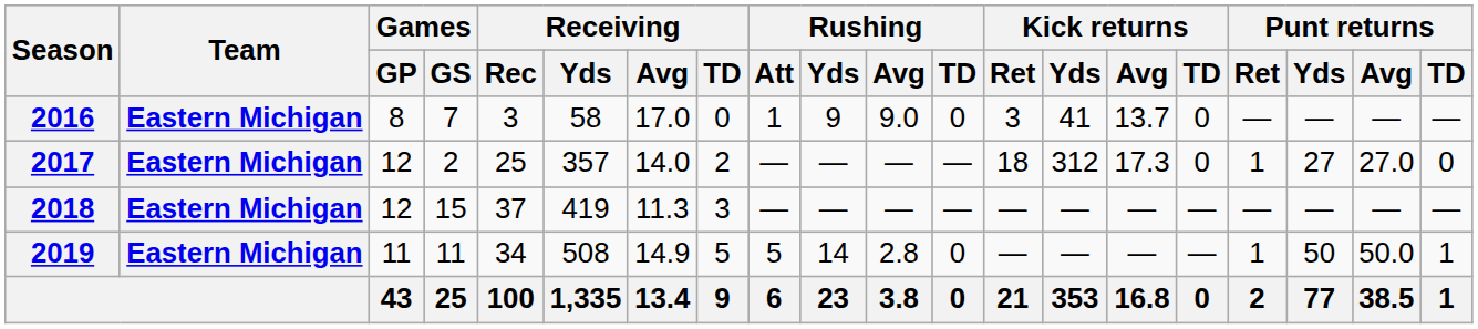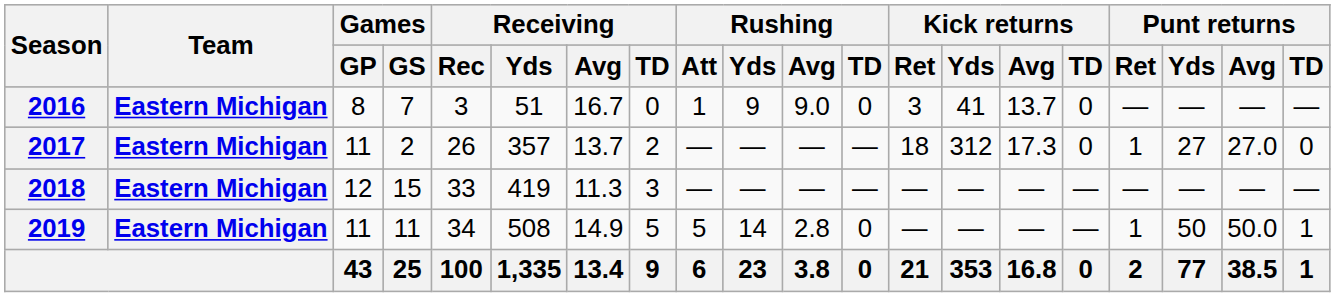2016 | Receiving / Yds: 58 -> 51
2016 | Receiving / Avg: 17.0 -> 16.7
2017 | Games / GP: 12 -> 11
2017 | Receiving / Rec: 25 -> 26
2017 | Receiving / Avg: 14.0 -> 13.7
2018 | Receiving / Rec: 37 -> 33
